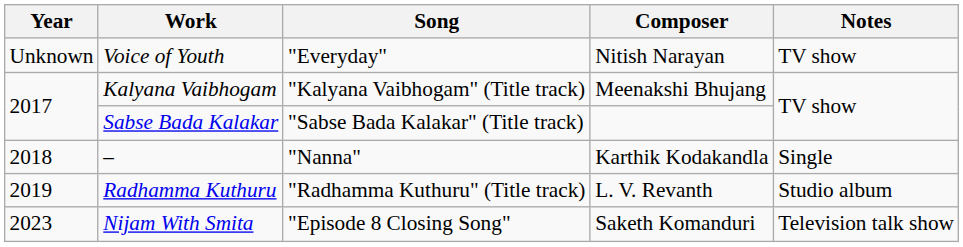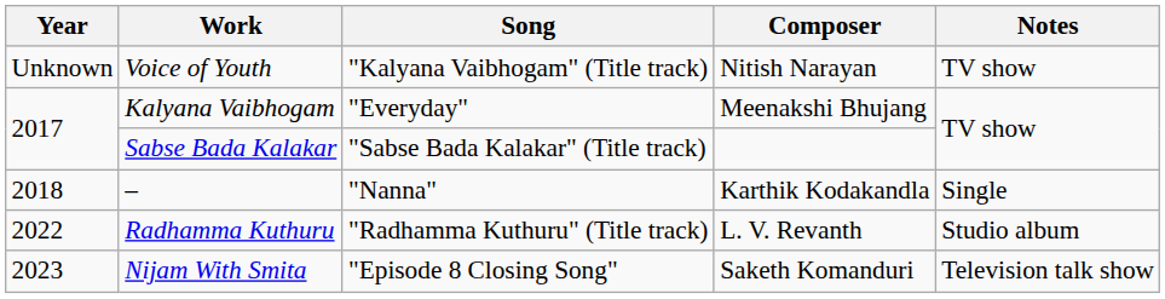Voice of Youth | Song: "Everyday" -> "Kalyana Vaibhogam" (Title track)
Kalyana Vaibhogam | Song: "Kalyana Vaibhogam" (Title track) -> "Everyday"
Radhamma Kuthuru | Year: 2019 -> 2022
